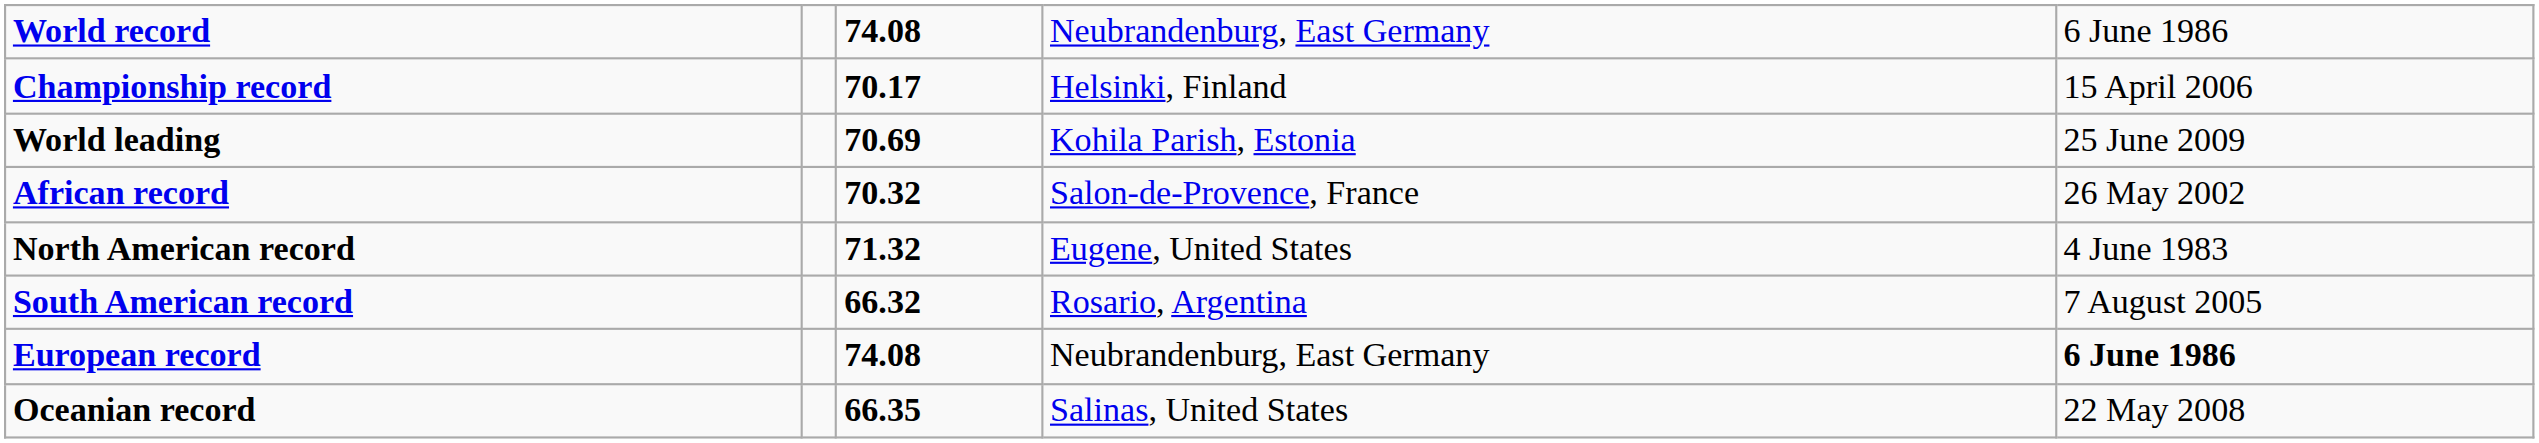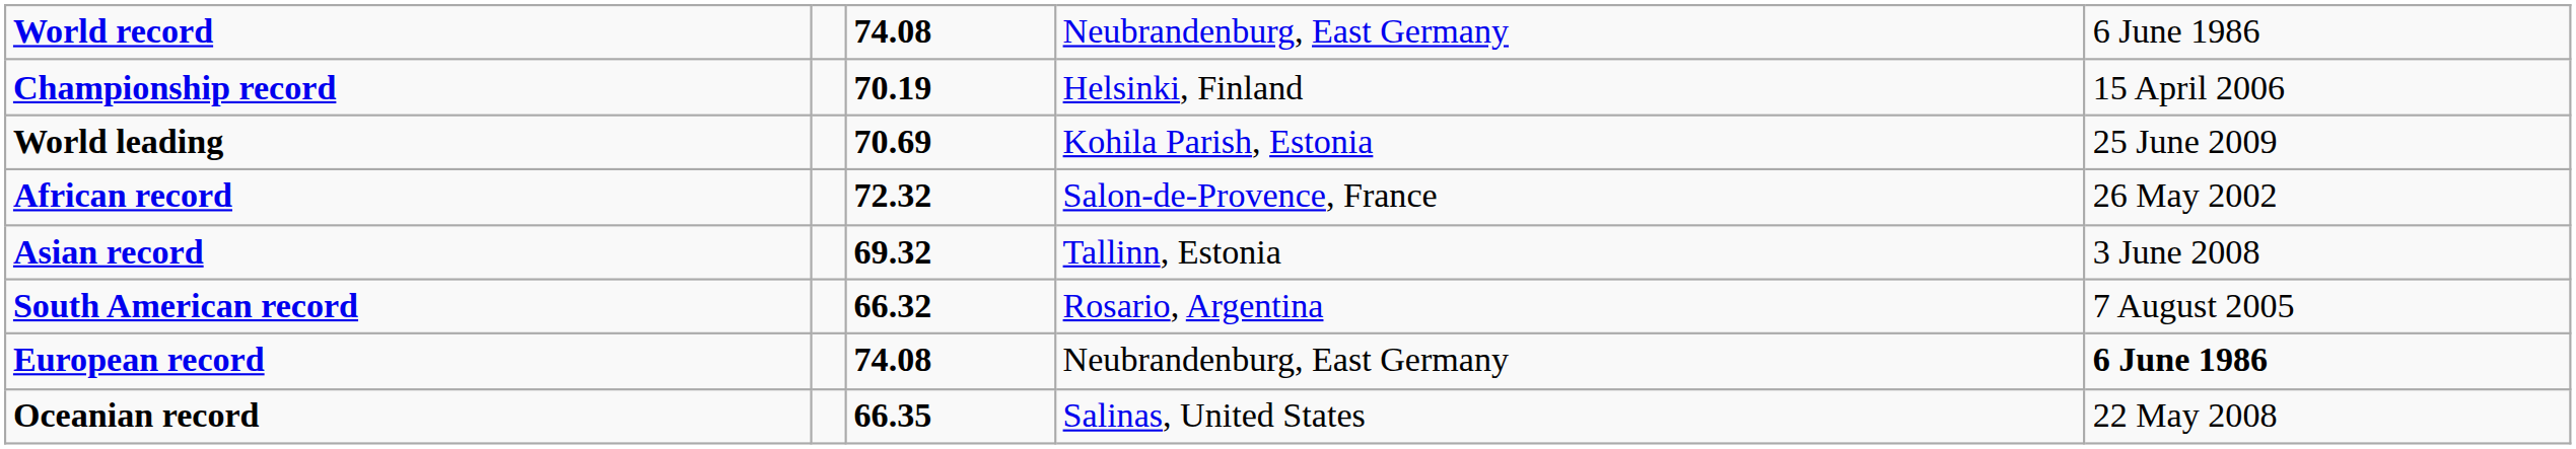Championship record | column 3: 70.17 -> 70.19
African record | column 3: 70.32 -> 72.32
+ row: Asian record | 69.32 | Tallinn, Estonia | 3 June 2008
- row: North American record | 71.32 | Eugene, United States | 4 June 1983
